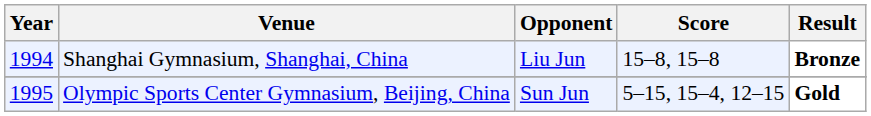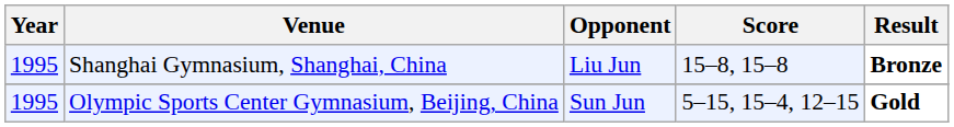Shanghai Gymnasium, Shanghai, China | Year: 1994 -> 1995
